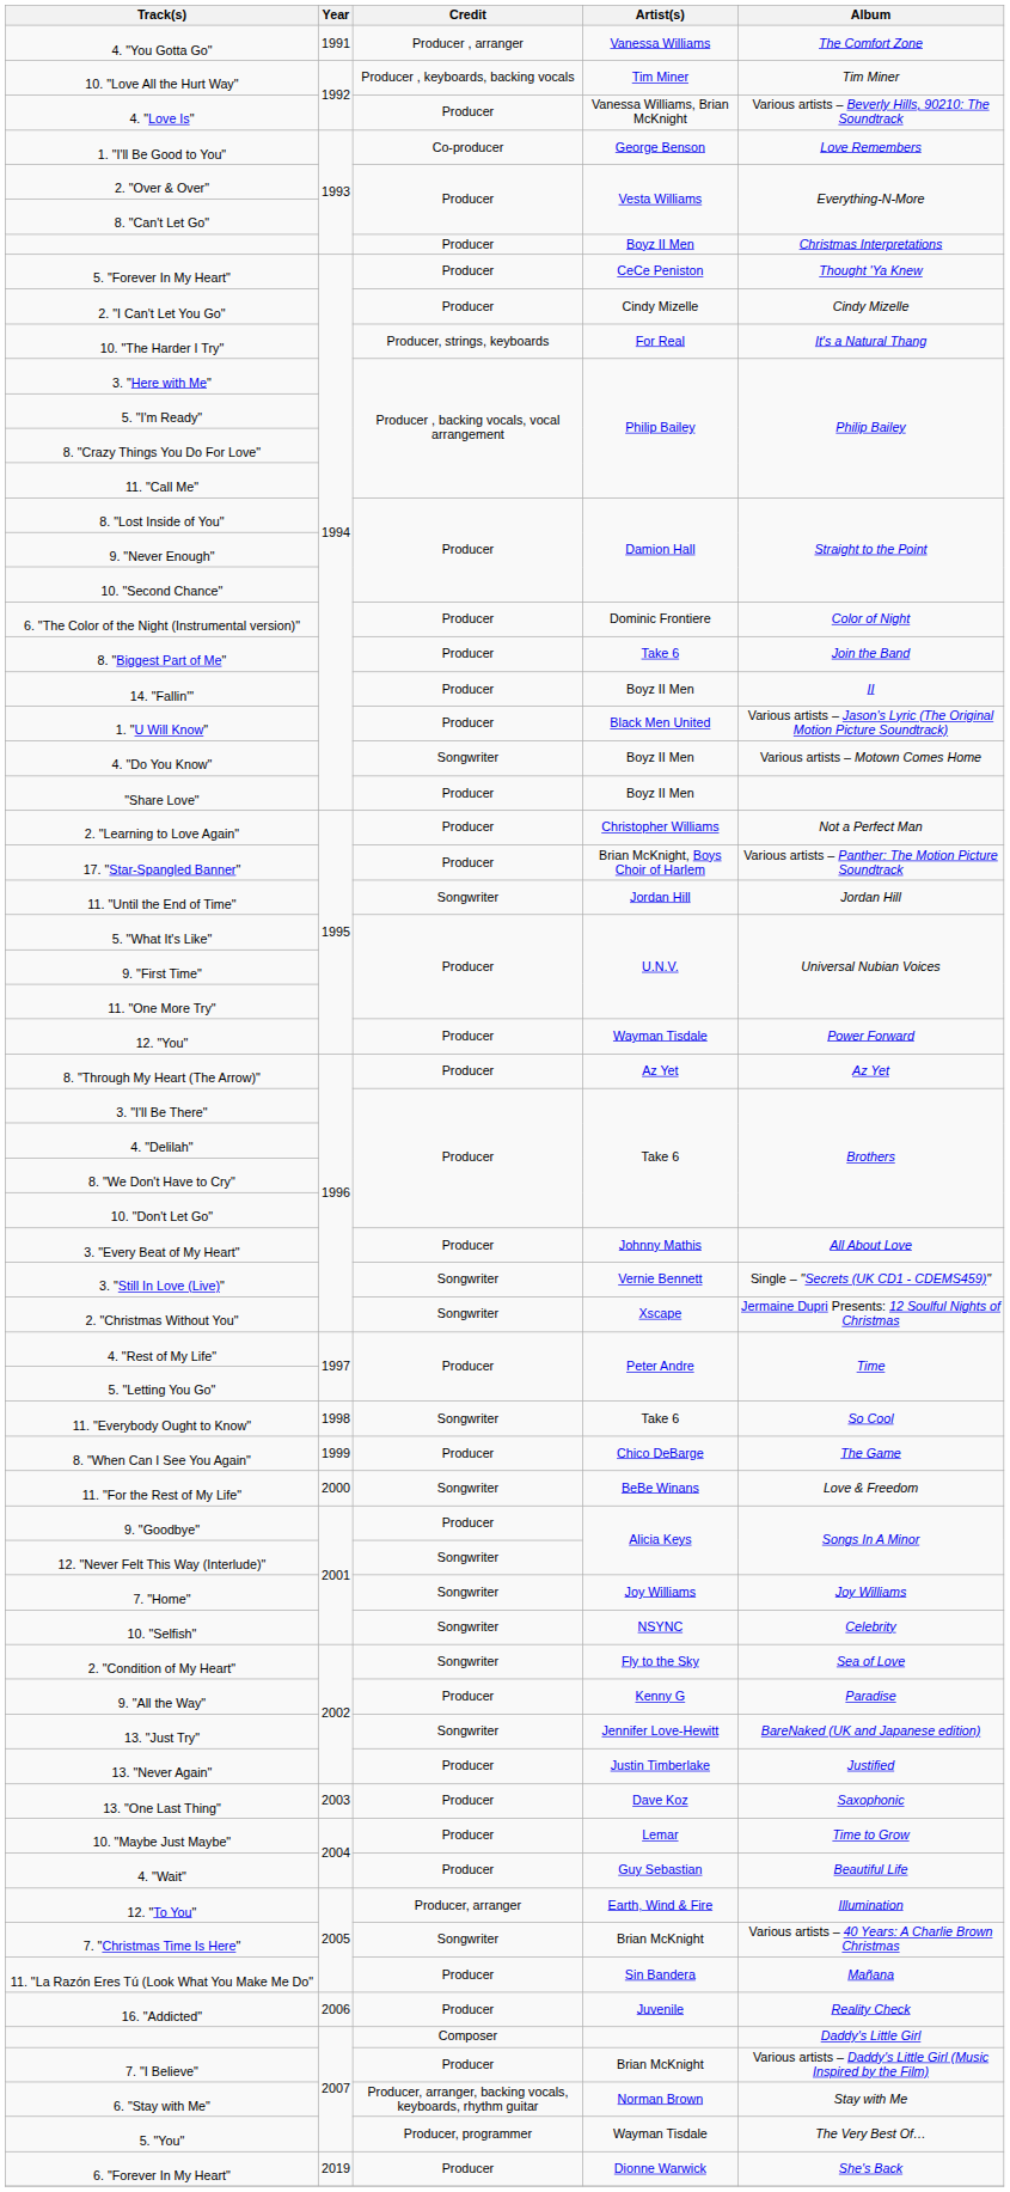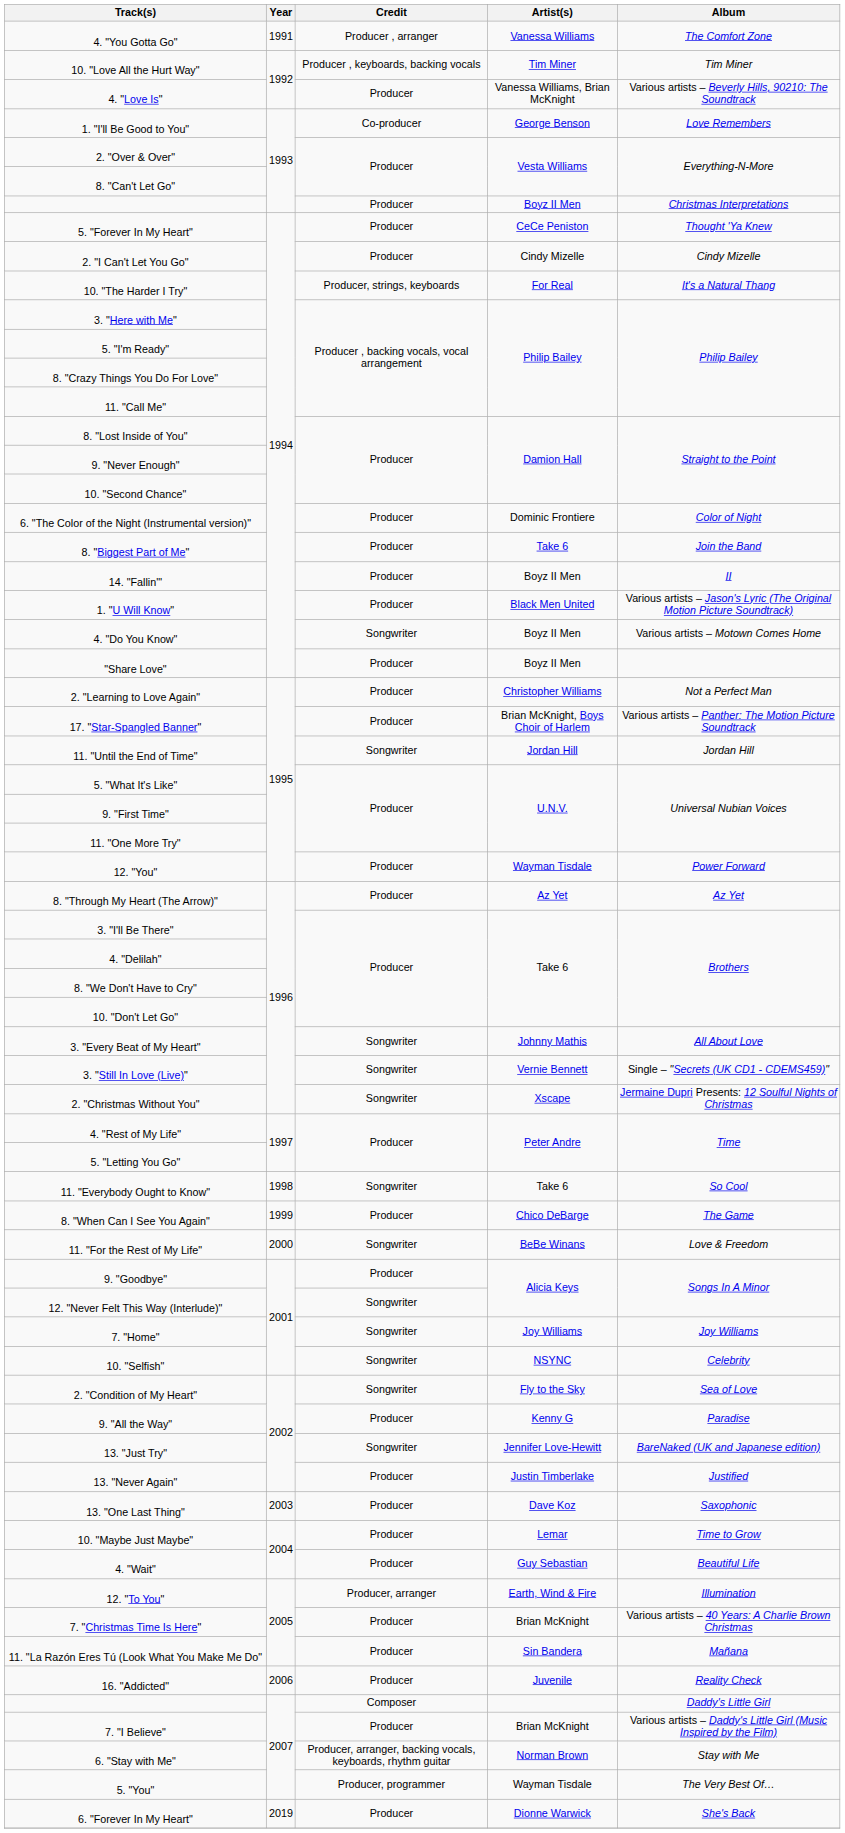3. "Every Beat of My Heart" | Credit: Producer -> Songwriter
7. "Christmas Time Is Here" | Credit: Songwriter -> Producer
